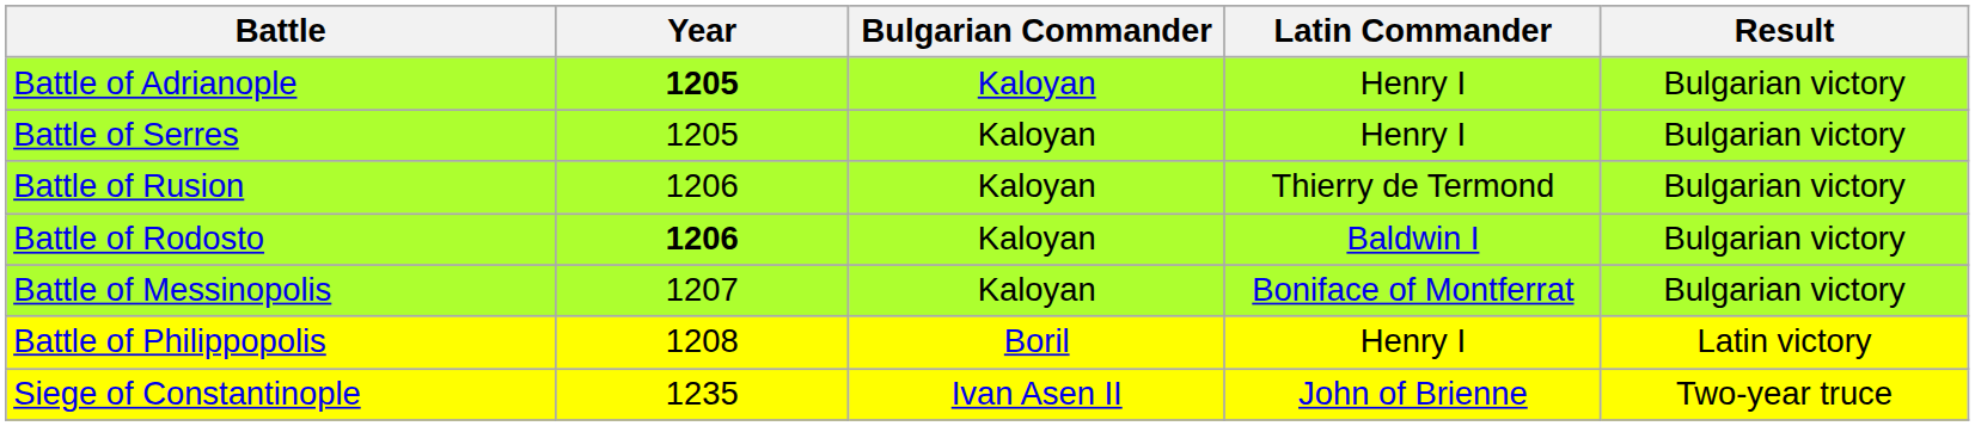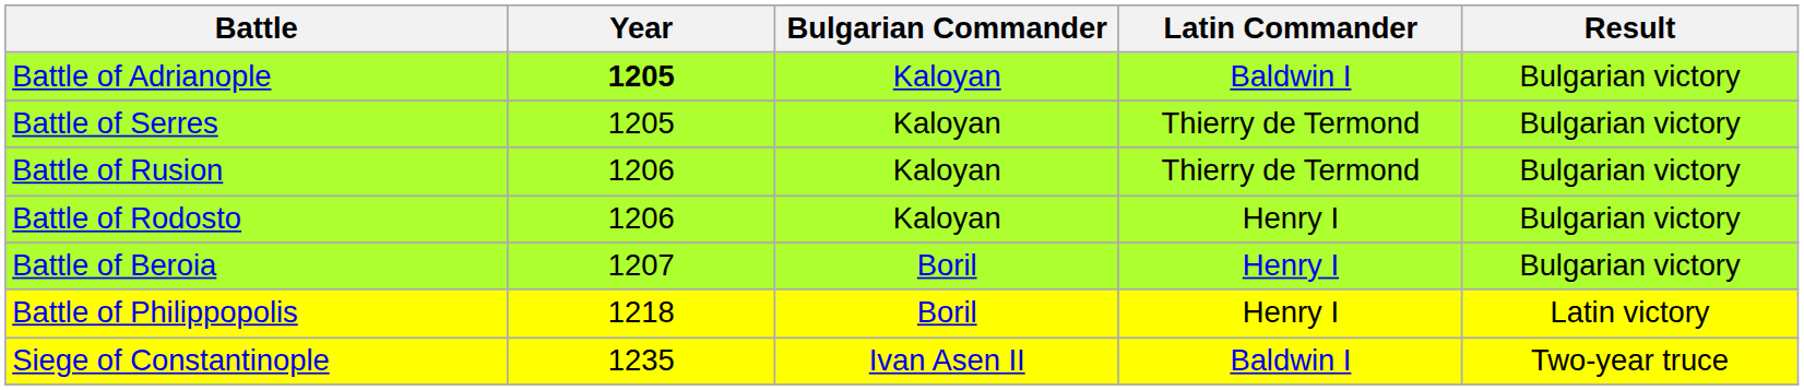Battle of Adrianople | Latin Commander: Henry I -> Baldwin I
Battle of Serres | Latin Commander: Henry I -> Thierry de Termond
Battle of Rodosto | Year: bold -> normal
Battle of Rodosto | Latin Commander: Baldwin I -> Henry I
- row: Battle of Messinopolis | 1207 | Kaloyan | Boniface of Montferrat | Bulgarian victory
+ row: Battle of Beroia | 1207 | Boril | Henry I | Bulgarian victory
Battle of Philippopolis | Year: 1208 -> 1218
Siege of Constantinople | Latin Commander: John of Brienne -> Baldwin I
